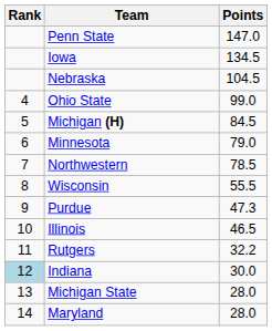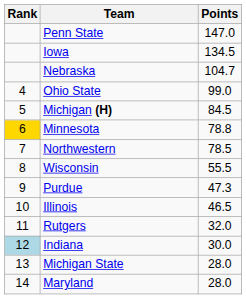Nebraska | Points: 104.5 -> 104.7
Minnesota | Rank: no background -> gold background
Minnesota | Points: 79.0 -> 78.8
Rutgers | Points: 32.2 -> 32.0
